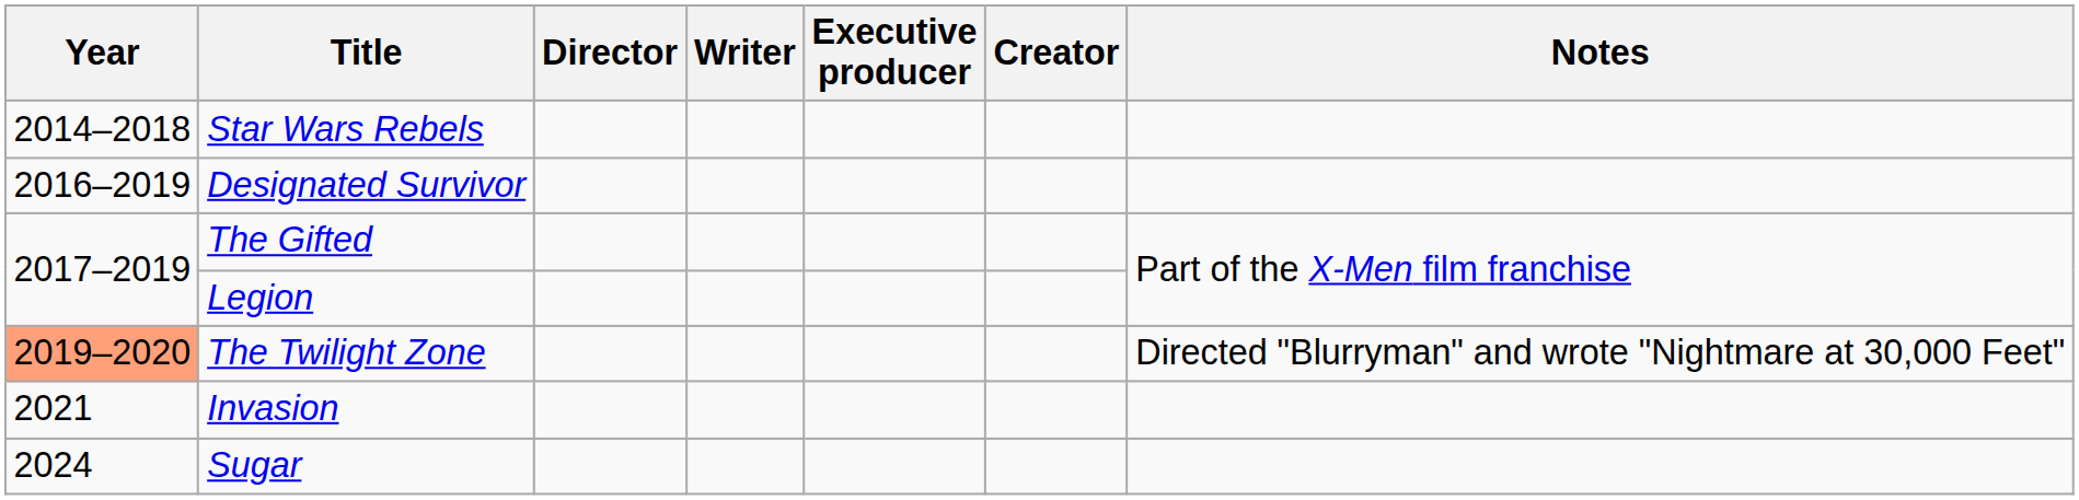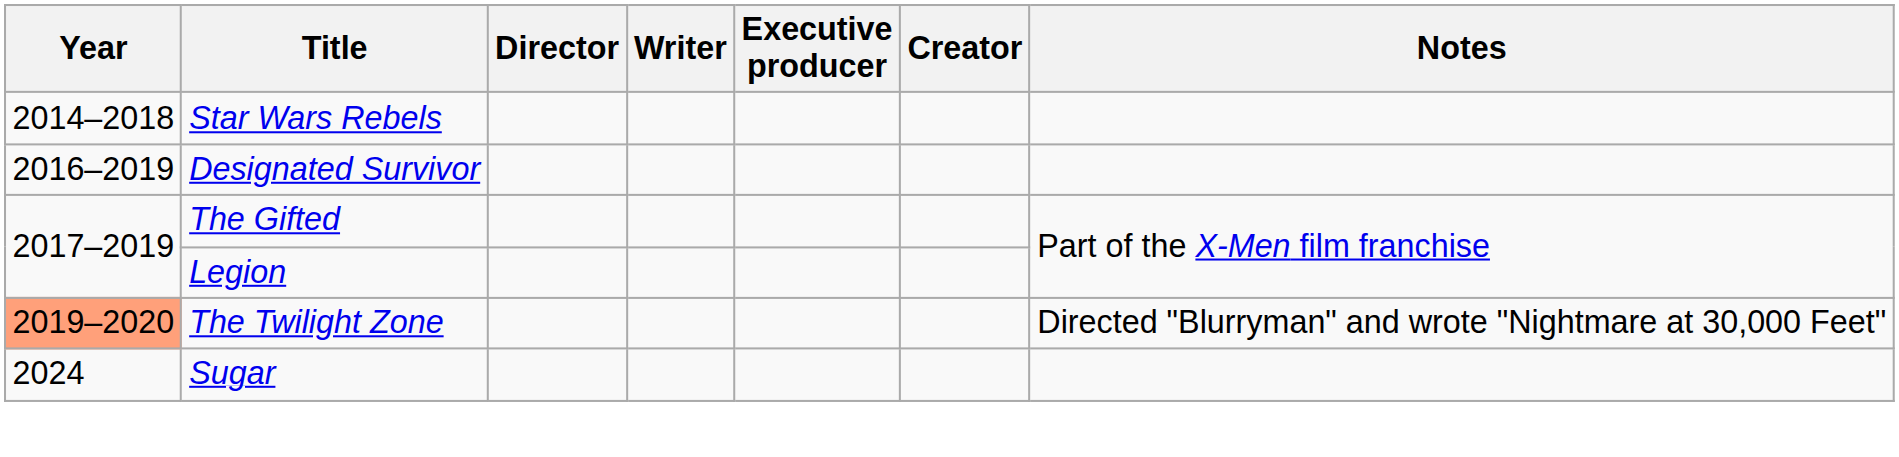- row: 2021 | Invasion
